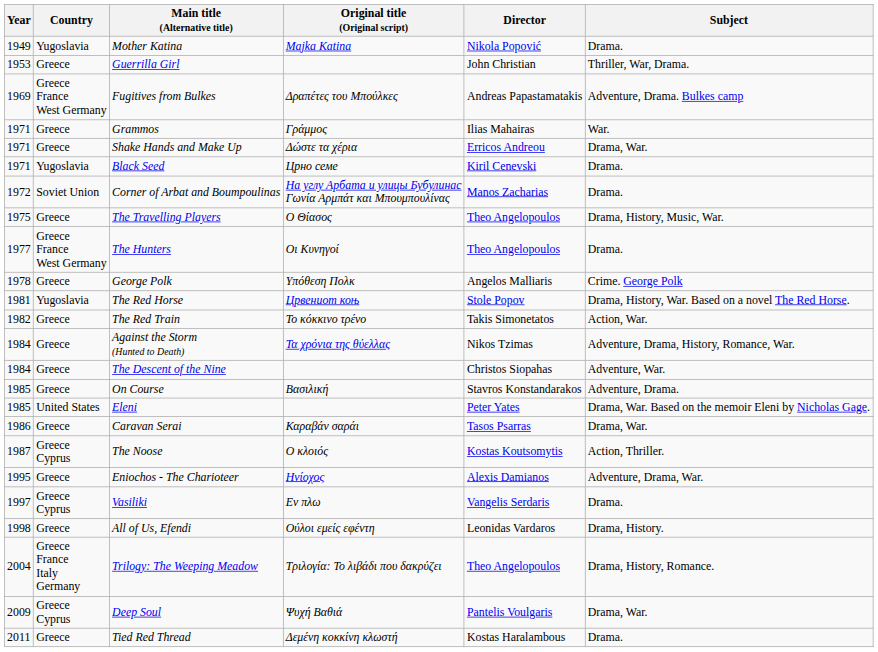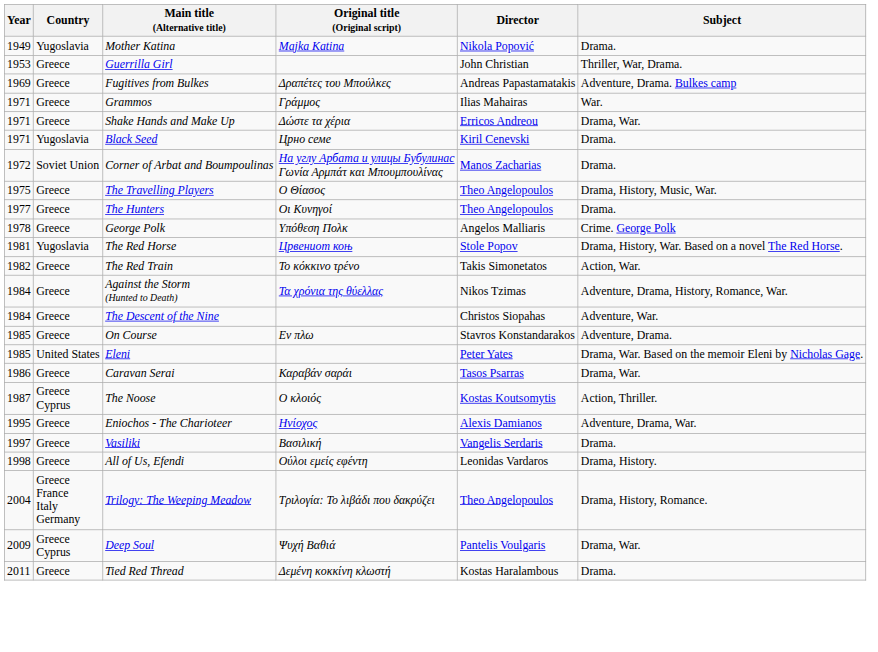Fugitives from Bulkes | Country: Greece France West Germany -> Greece
The Hunters | Country: Greece France West Germany -> Greece
On Course | Original title (Original script): Βασιλική -> Εν πλω
Vasiliki | Country: Greece Cyprus -> Greece
Vasiliki | Original title (Original script): Εν πλω -> Βασιλική
